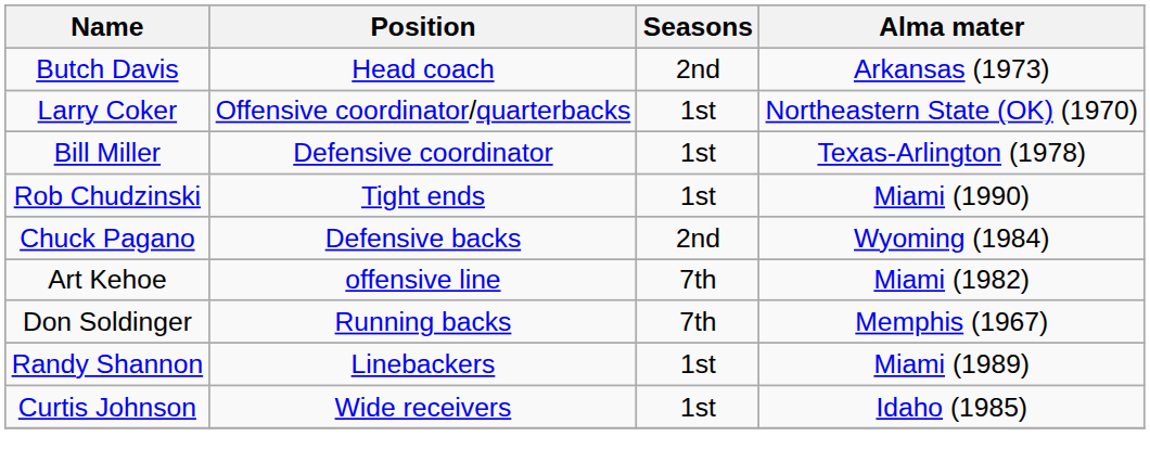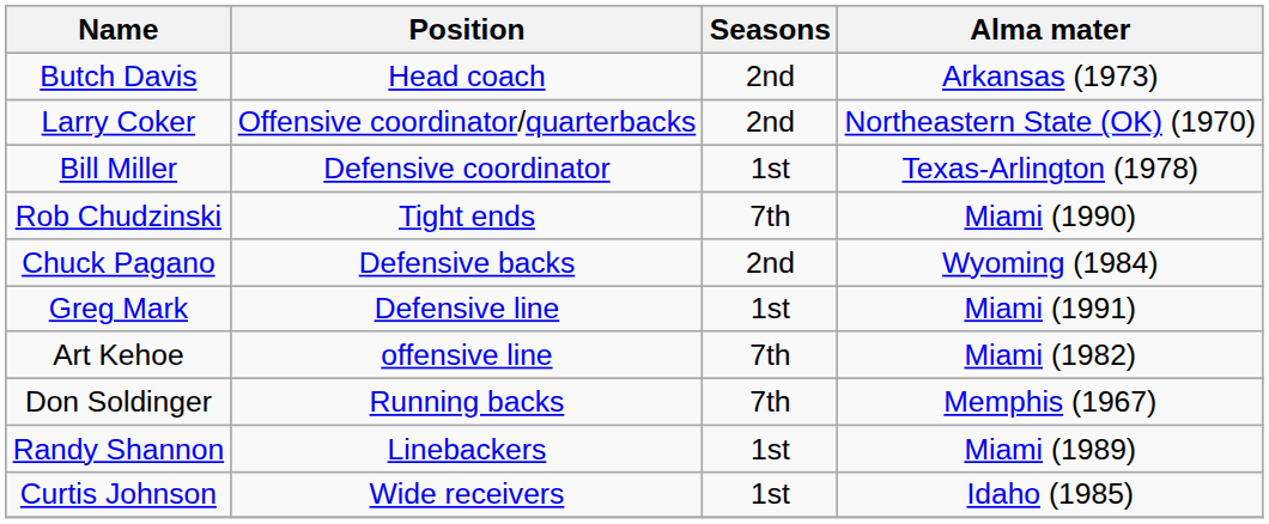Larry Coker | Seasons: 1st -> 2nd
Rob Chudzinski | Seasons: 1st -> 7th
+ row: Greg Mark | Defensive line | 1st | Miami (1991)
